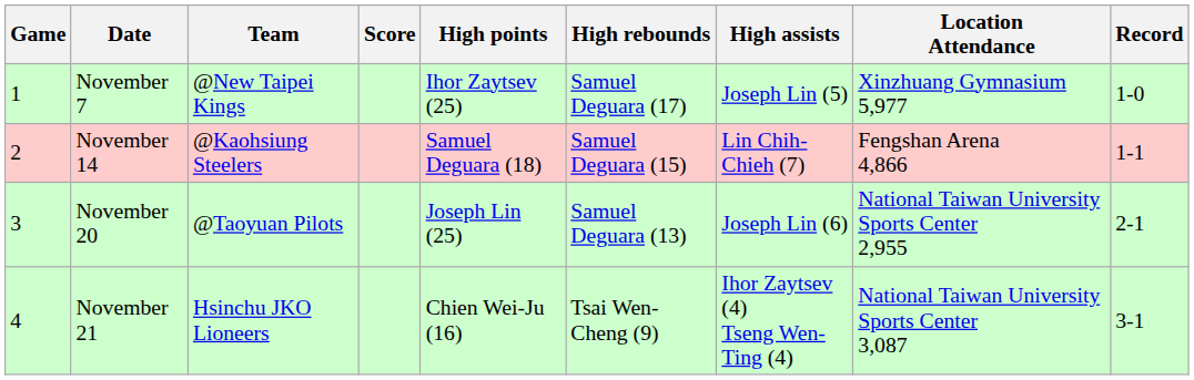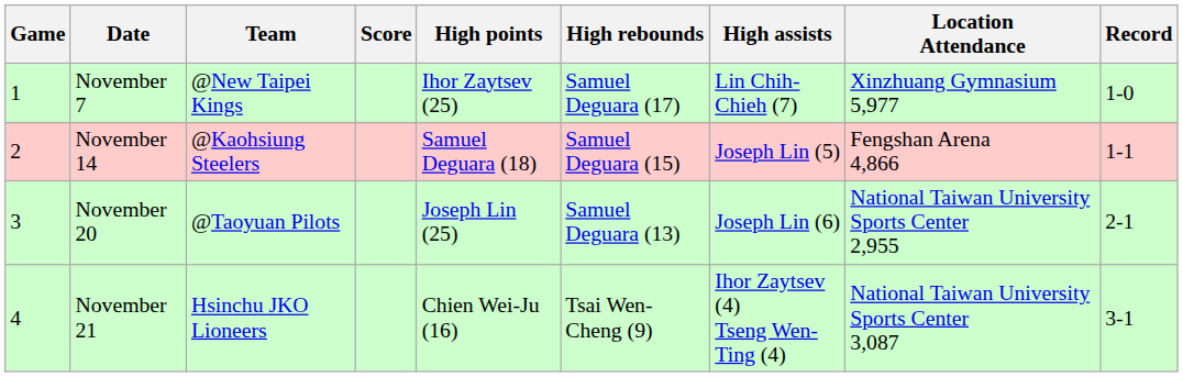November 7 | High assists: Joseph Lin (5) -> Lin Chih-Chieh (7)
November 14 | High assists: Lin Chih-Chieh (7) -> Joseph Lin (5)
